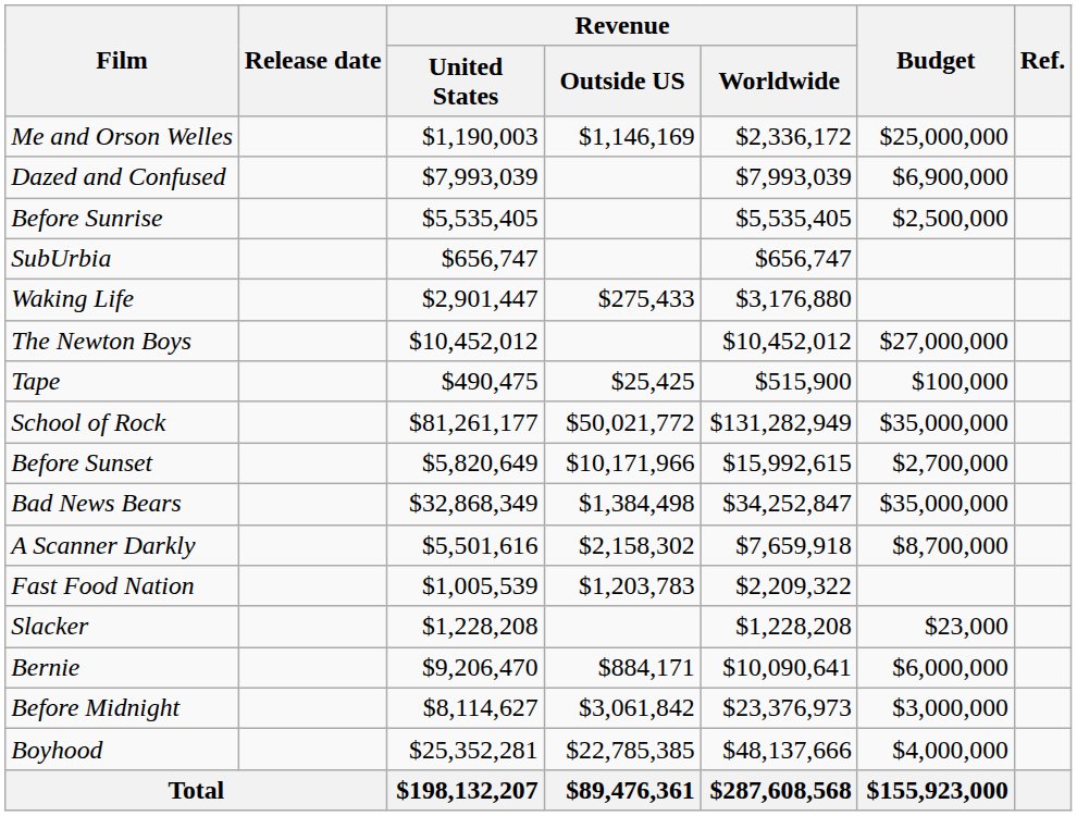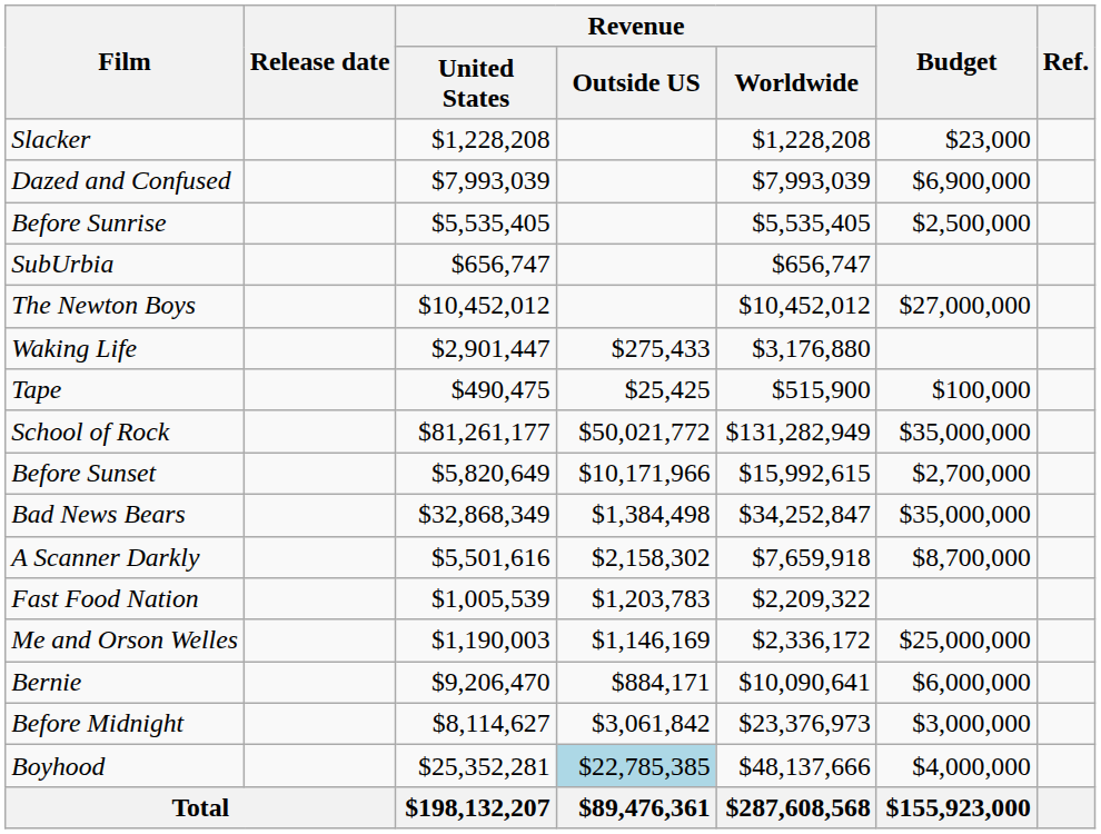rows swapped: Slacker <-> Me and Orson Welles
rows swapped: The Newton Boys <-> Waking Life
Boyhood | Revenue / Outside US: no background -> lightblue background
